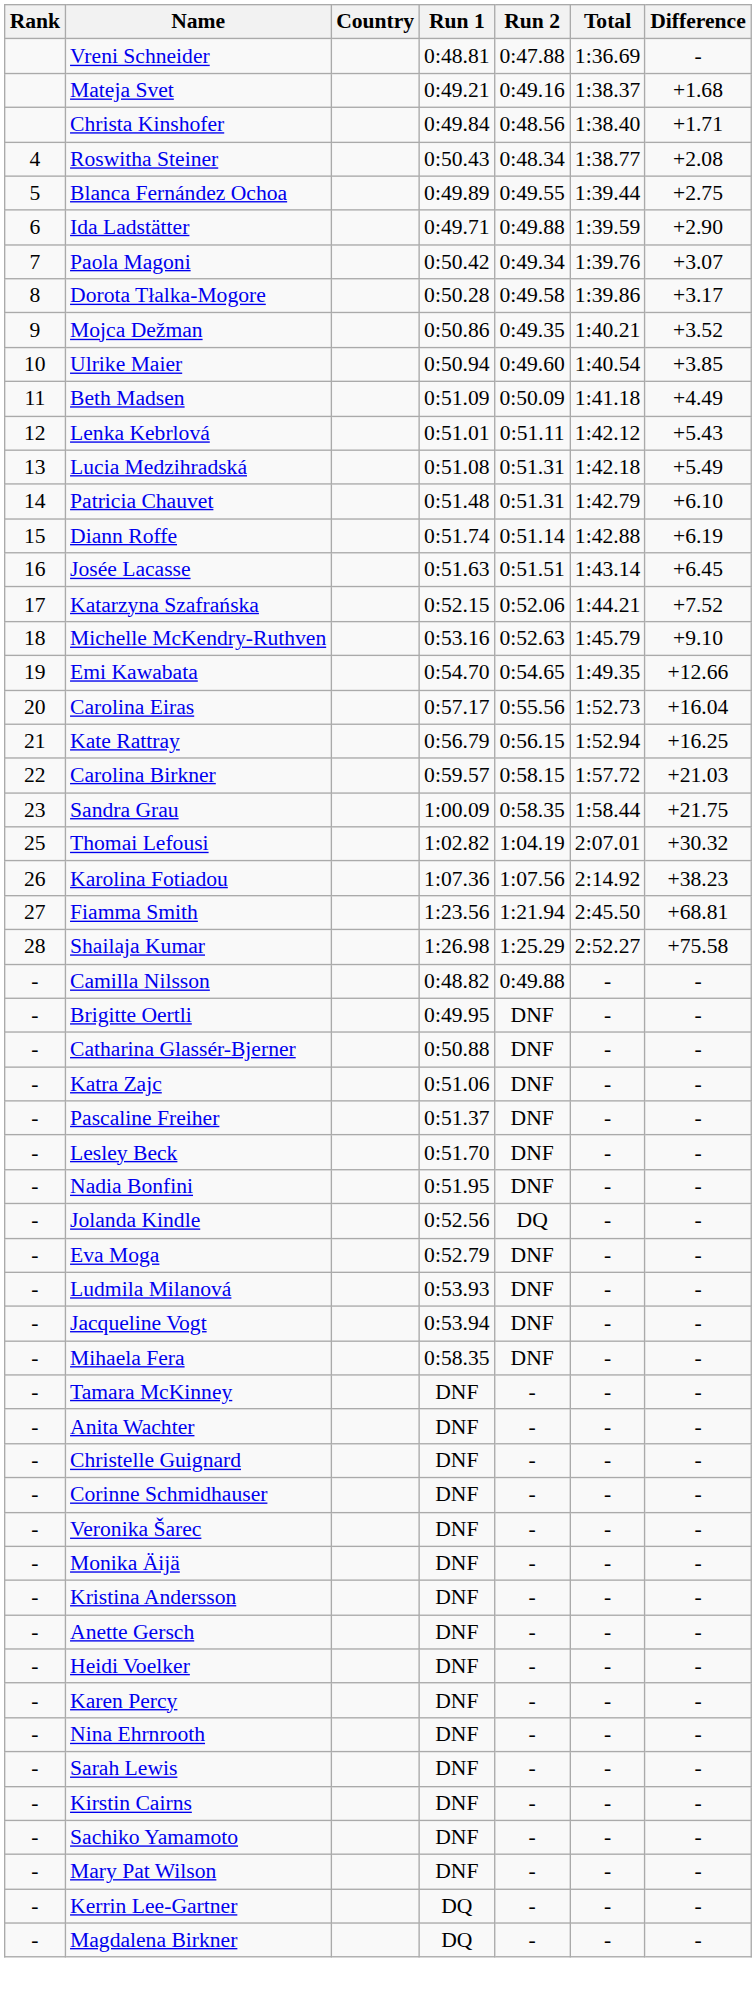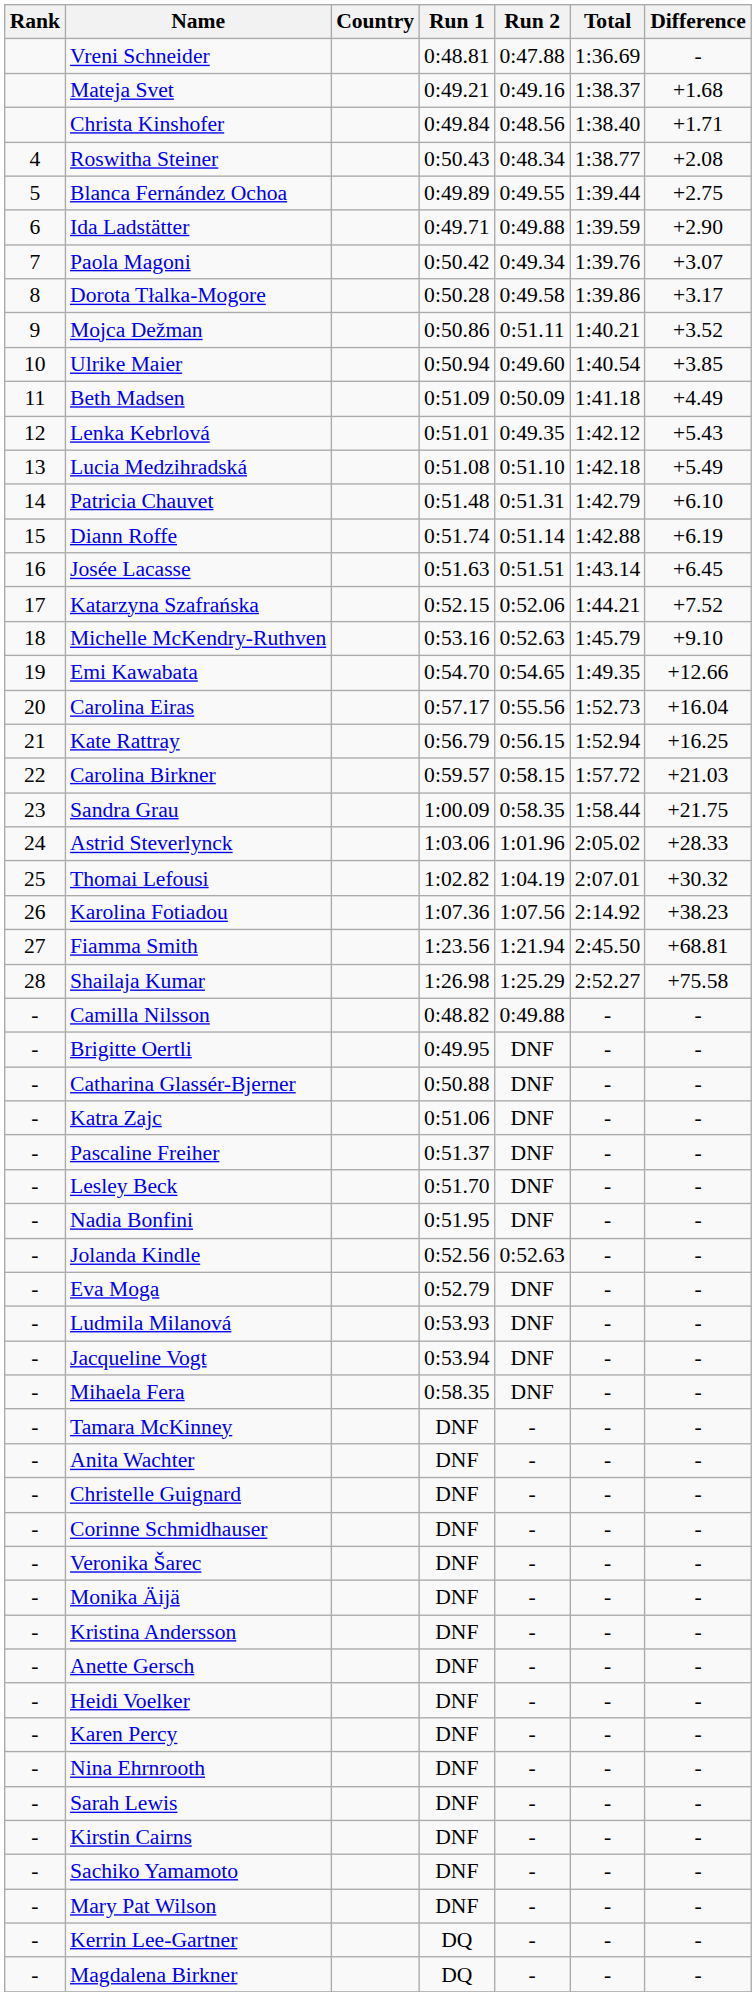Mojca Dežman | Run 2: 0:49.35 -> 0:51.11
Lenka Kebrlová | Run 2: 0:51.11 -> 0:49.35
Lucia Medzihradská | Run 2: 0:51.31 -> 0:51.10
+ row: 24 | Astrid Steverlynck | 1:03.06 | 1:01.96 | 2:05.02 | +28.33
Jolanda Kindle | Run 2: DQ -> 0:52.63
